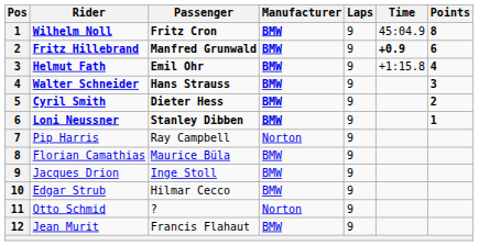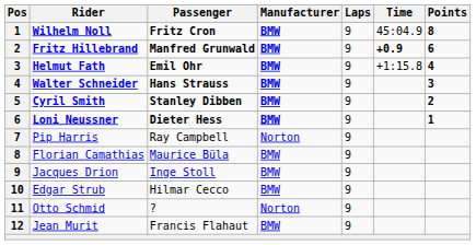Cyril Smith | Passenger: Dieter Hess -> Stanley Dibben
Loni Neussner | Passenger: Stanley Dibben -> Dieter Hess
